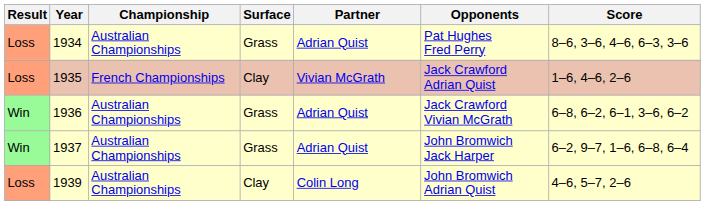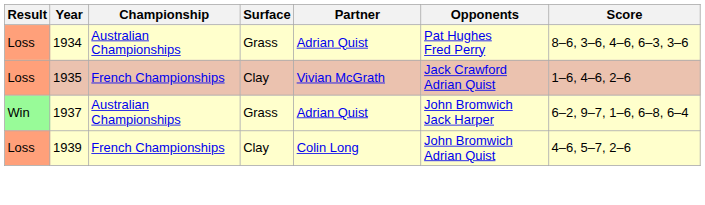- row: Win | 1936 | Australian Championships | Grass | Adrian Quist | Jack Crawford Vivian McGrath | 6–8, 6–2, 6–1, 3–6, 6–2
1939 | Championship: Australian Championships -> French Championships
